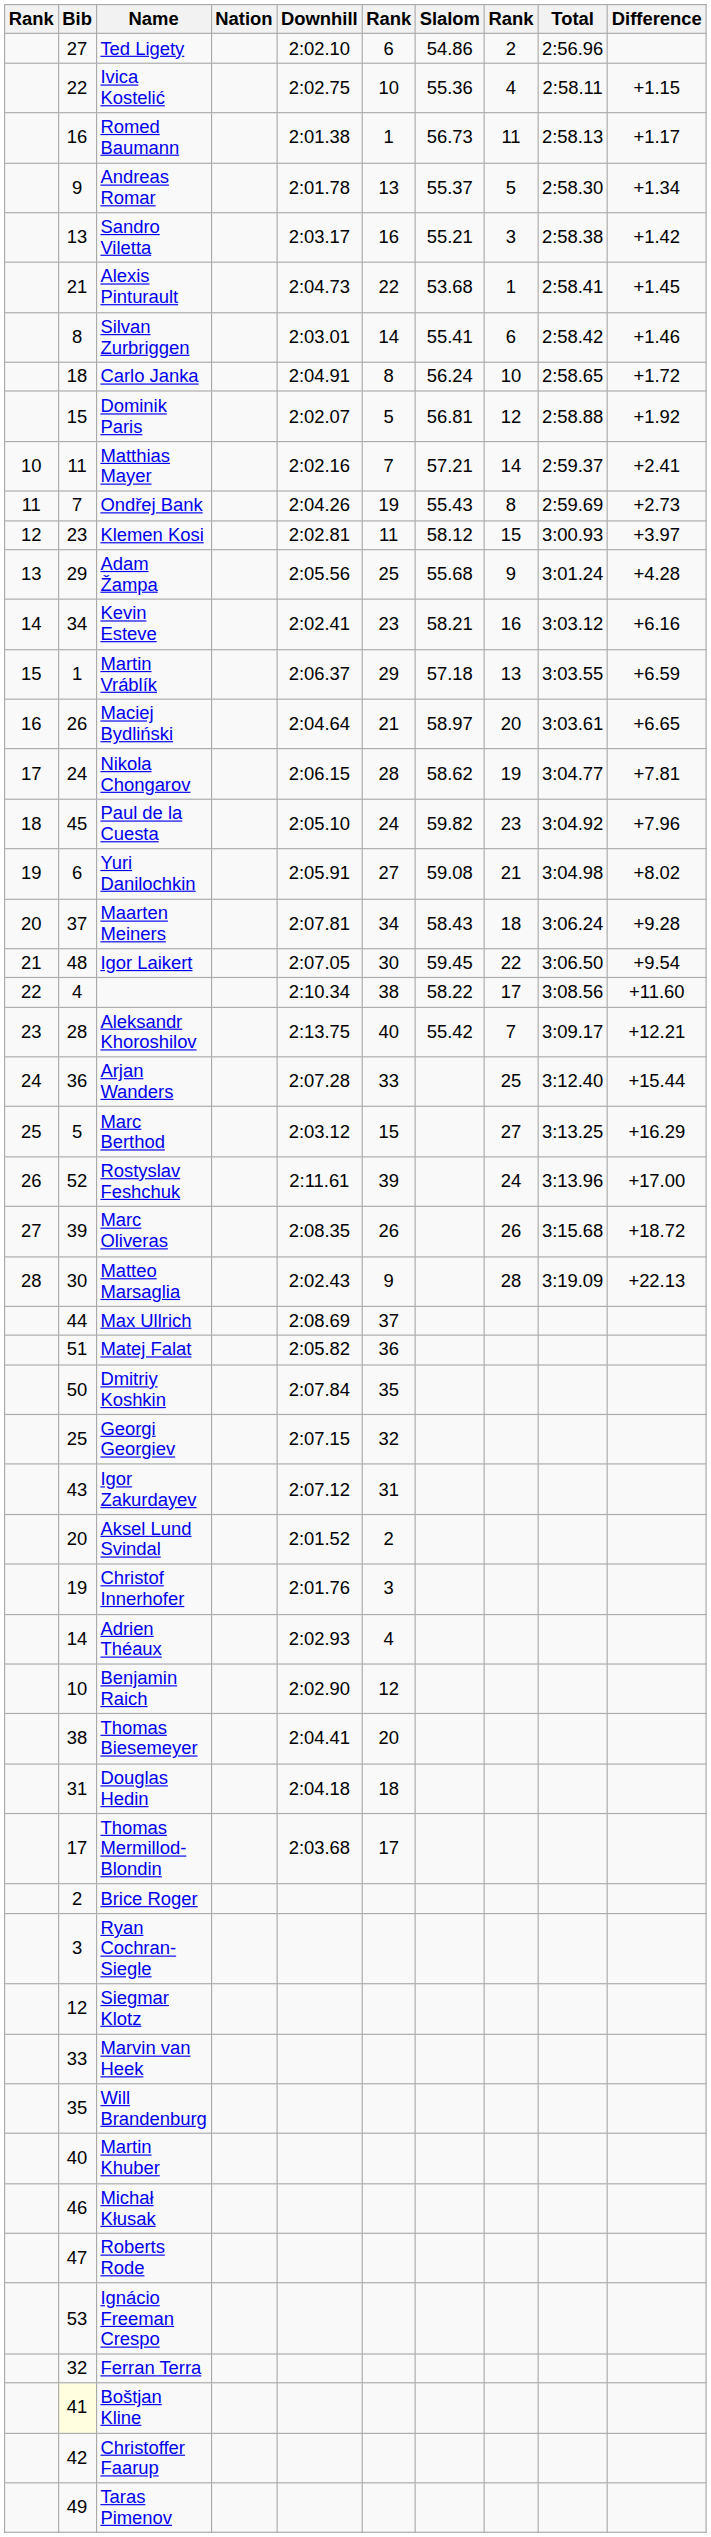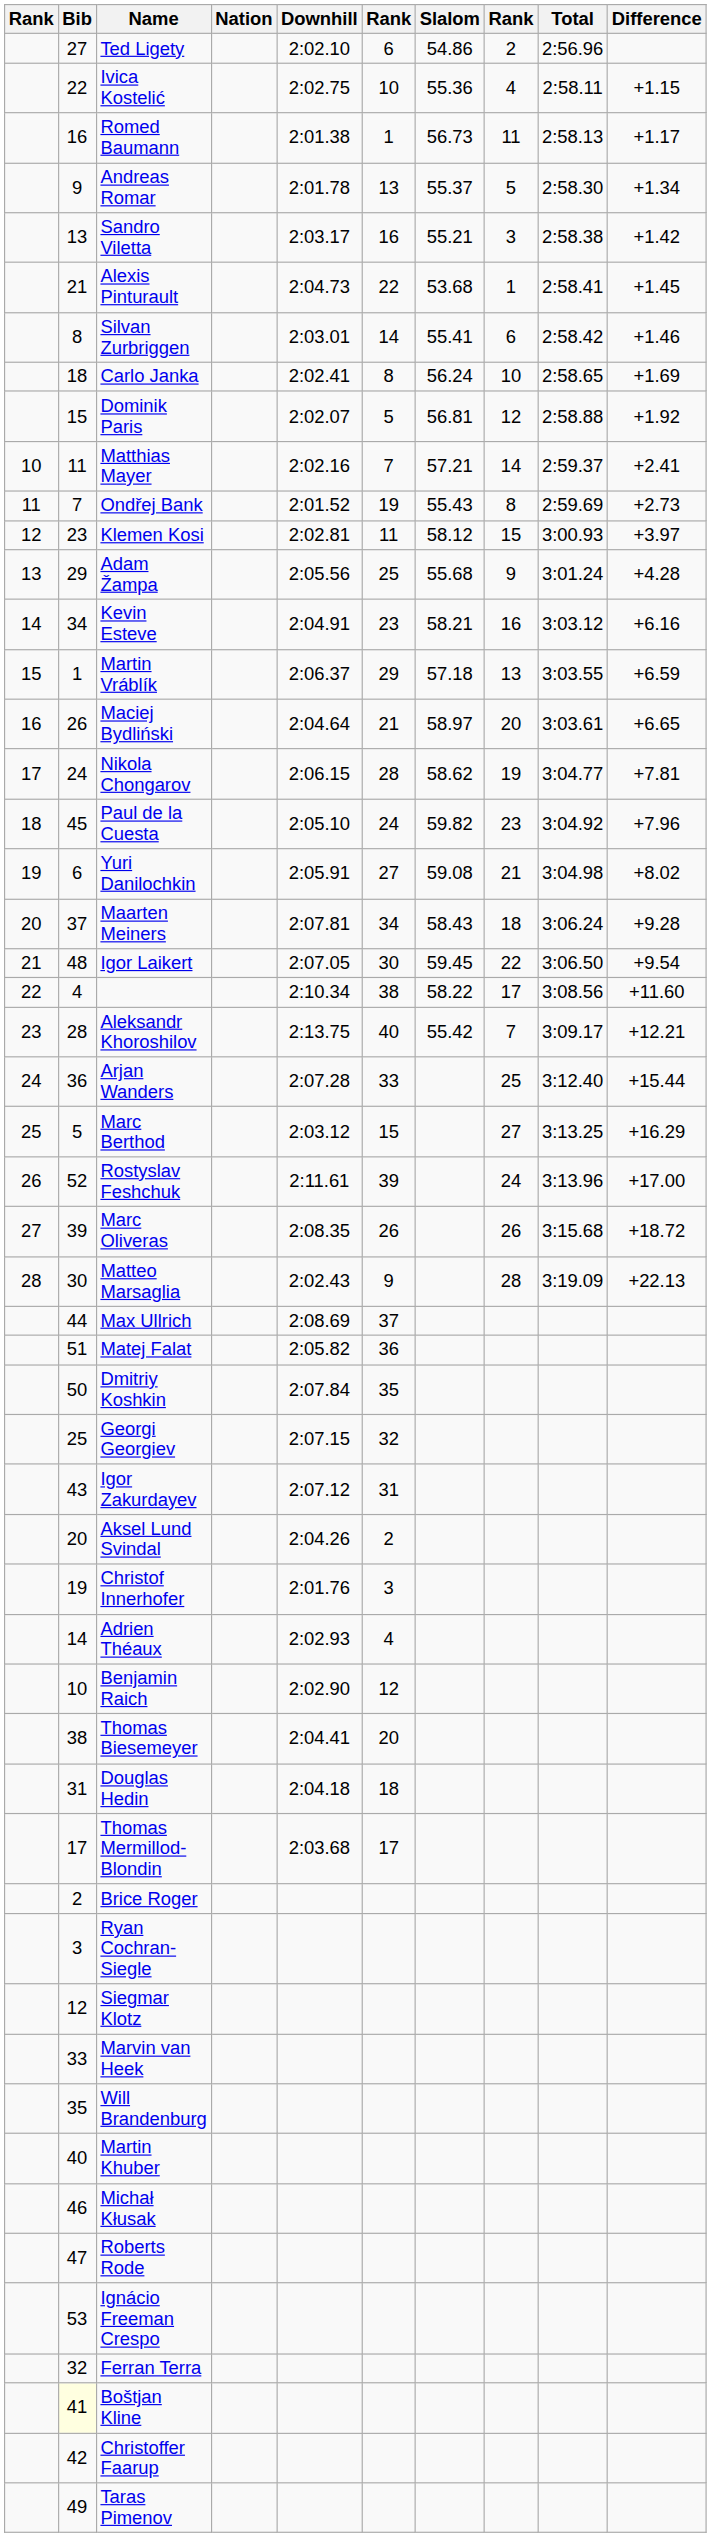Carlo Janka | Downhill: 2:04.91 -> 2:02.41
Carlo Janka | Difference: +1.72 -> +1.69
Ondřej Bank | Downhill: 2:04.26 -> 2:01.52
Kevin Esteve | Downhill: 2:02.41 -> 2:04.91
Aksel Lund Svindal | Downhill: 2:01.52 -> 2:04.26
